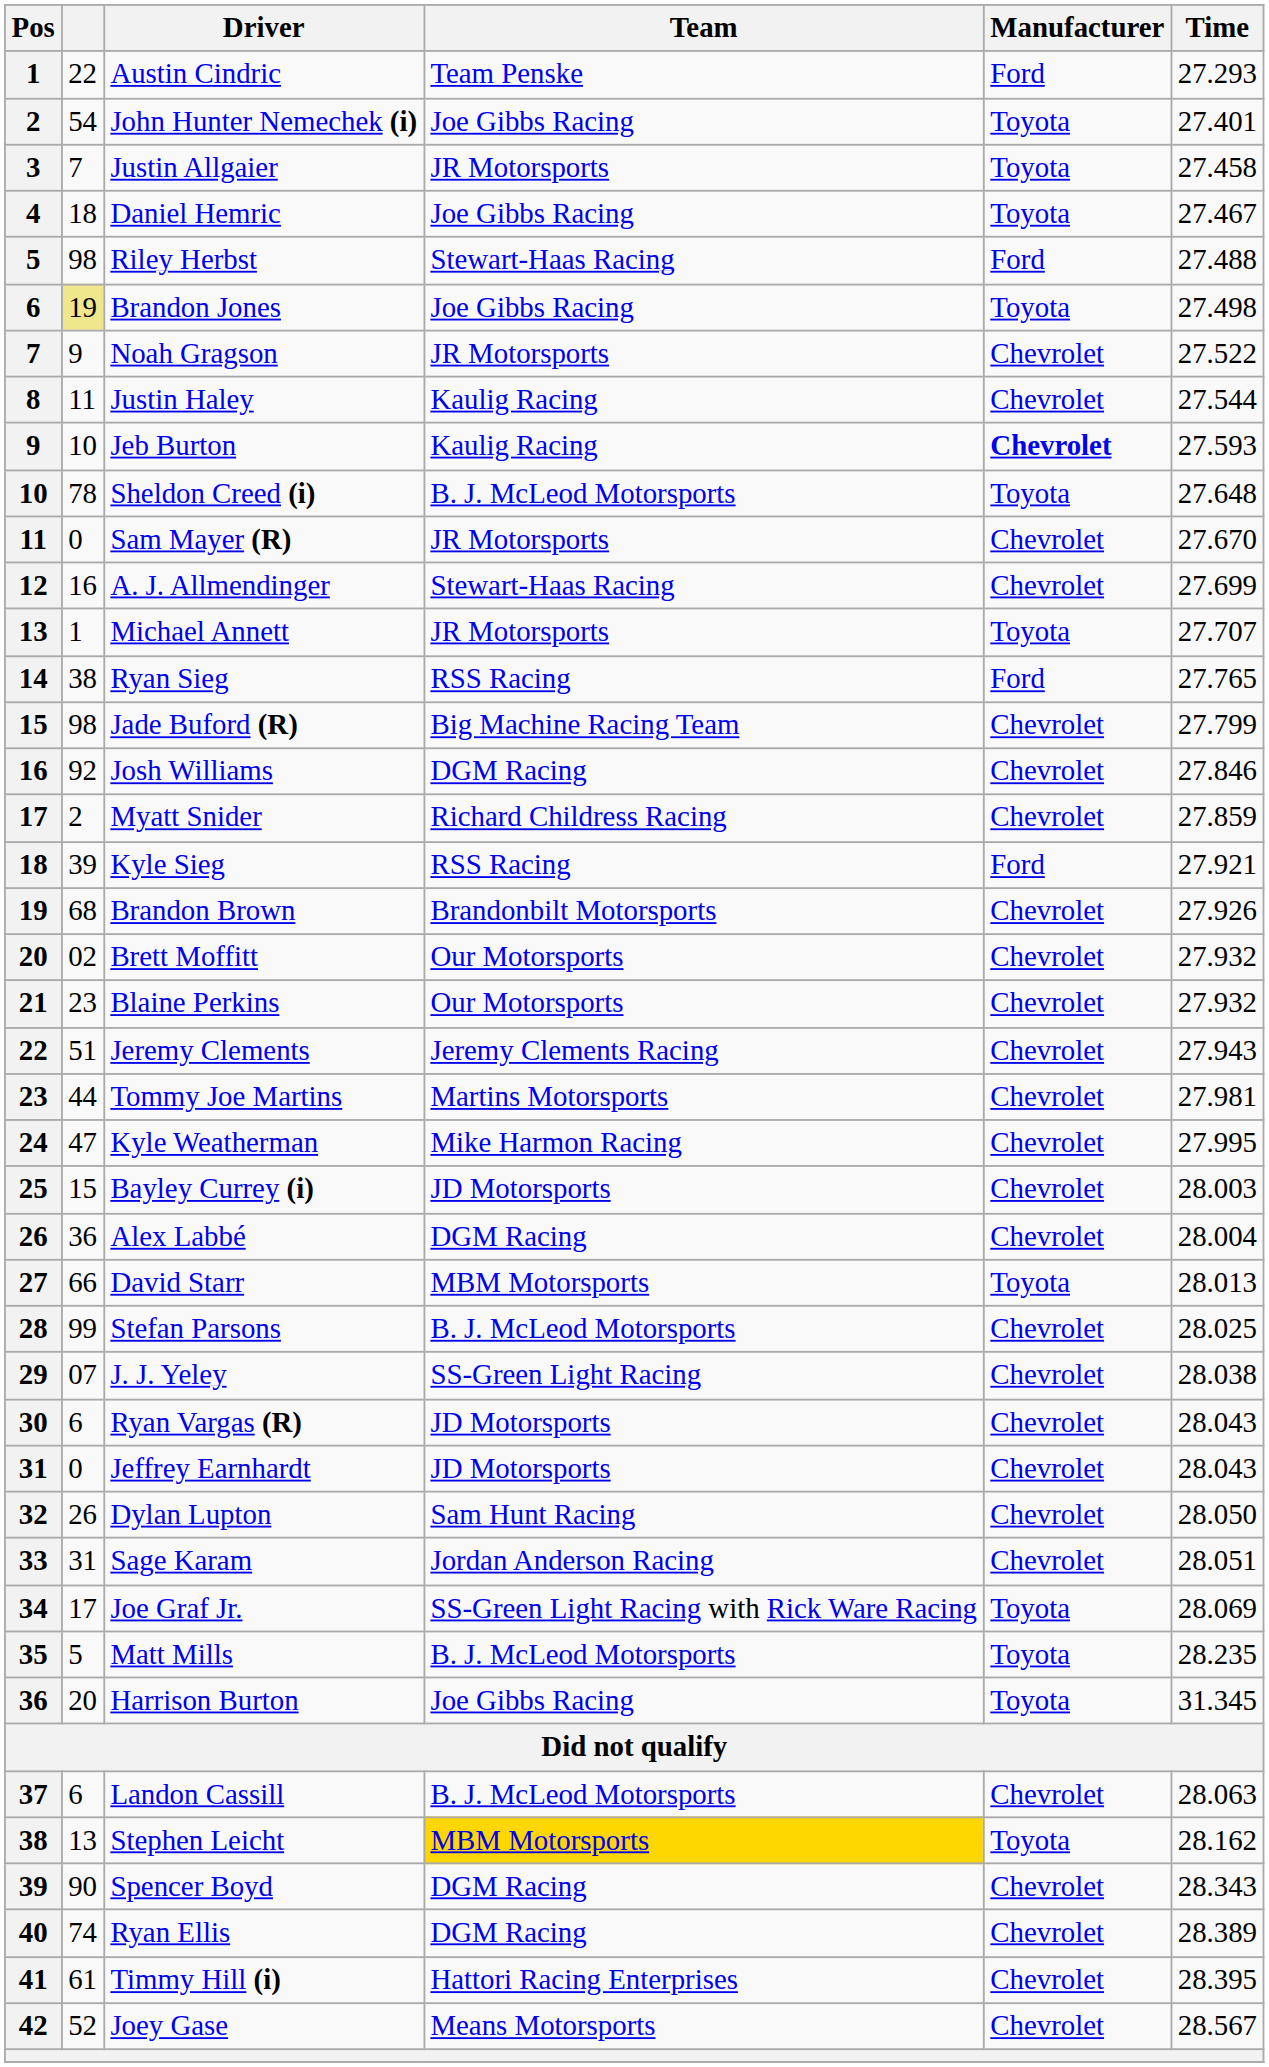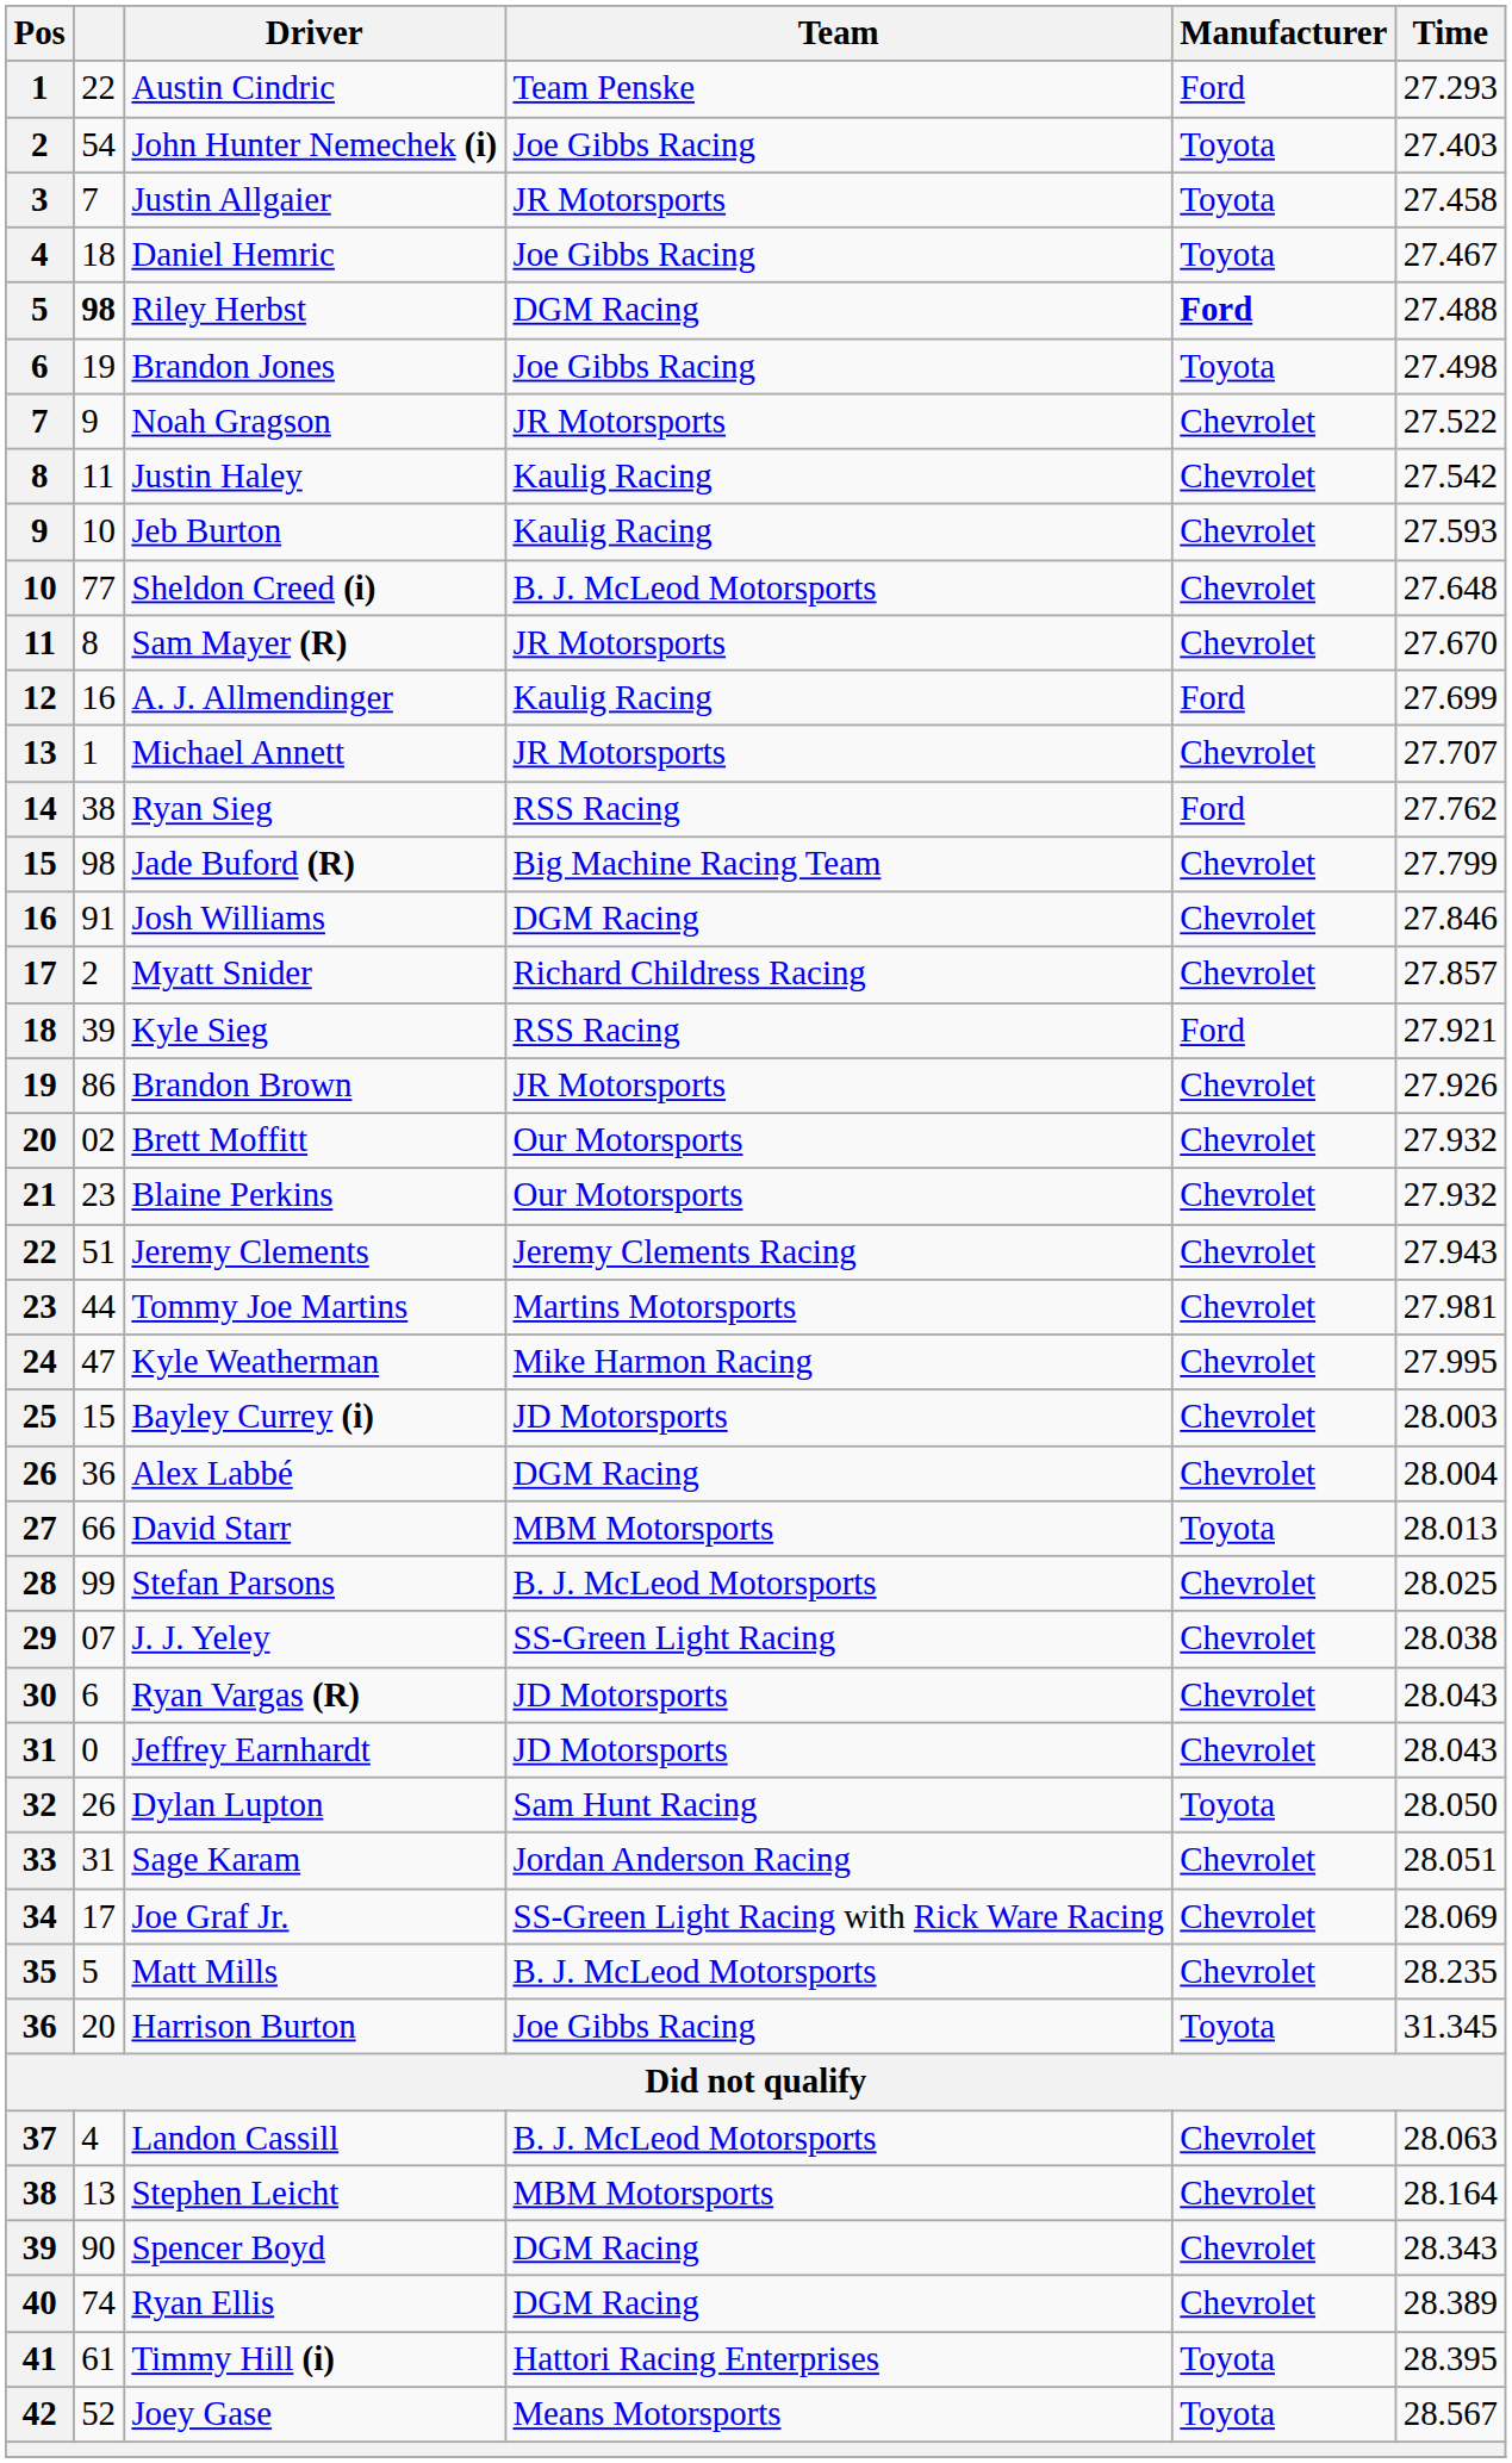John Hunter Nemechek (i) | Time: 27.401 -> 27.403
Riley Herbst | column 2: normal -> bold
Riley Herbst | Team: Stewart-Haas Racing -> DGM Racing
Riley Herbst | Manufacturer: normal -> bold
Brandon Jones | column 2: khaki background -> no background
Justin Haley | Time: 27.544 -> 27.542
Jeb Burton | Manufacturer: bold -> normal
Sheldon Creed (i) | column 2: 78 -> 77
Sheldon Creed (i) | Manufacturer: Toyota -> Chevrolet
Sam Mayer (R) | column 2: 0 -> 8
A. J. Allmendinger | Team: Stewart-Haas Racing -> Kaulig Racing
A. J. Allmendinger | Manufacturer: Chevrolet -> Ford
Michael Annett | Manufacturer: Toyota -> Chevrolet
Ryan Sieg | Time: 27.765 -> 27.762
Josh Williams | column 2: 92 -> 91
Myatt Snider | Time: 27.859 -> 27.857
Brandon Brown | column 2: 68 -> 86
Brandon Brown | Team: Brandonbilt Motorsports -> JR Motorsports
Dylan Lupton | Manufacturer: Chevrolet -> Toyota
Joe Graf Jr. | Manufacturer: Toyota -> Chevrolet
Matt Mills | Manufacturer: Toyota -> Chevrolet
Landon Cassill | column 2: 6 -> 4
Stephen Leicht | Team: gold background -> no background
Stephen Leicht | Manufacturer: Toyota -> Chevrolet
Stephen Leicht | Time: 28.162 -> 28.164
Timmy Hill (i) | Manufacturer: Chevrolet -> Toyota
Joey Gase | Manufacturer: Chevrolet -> Toyota
